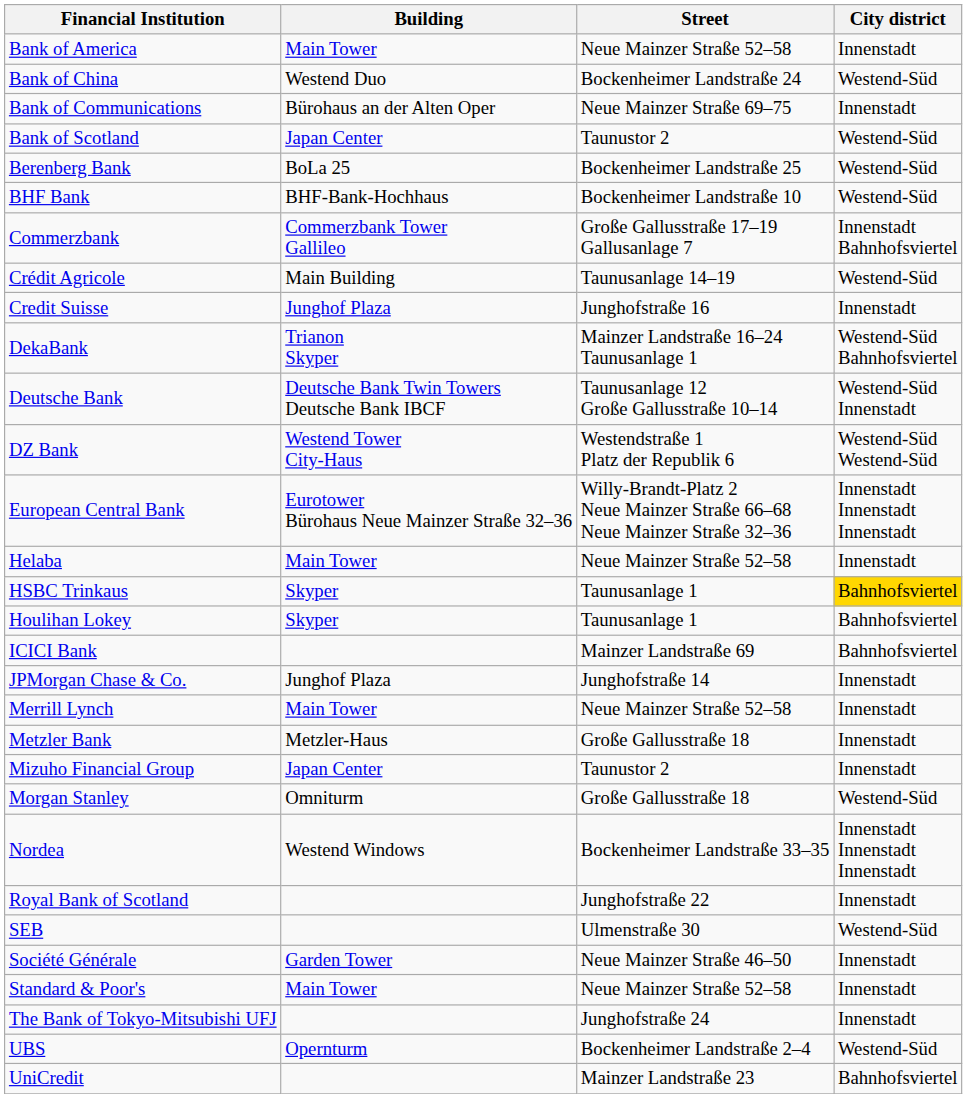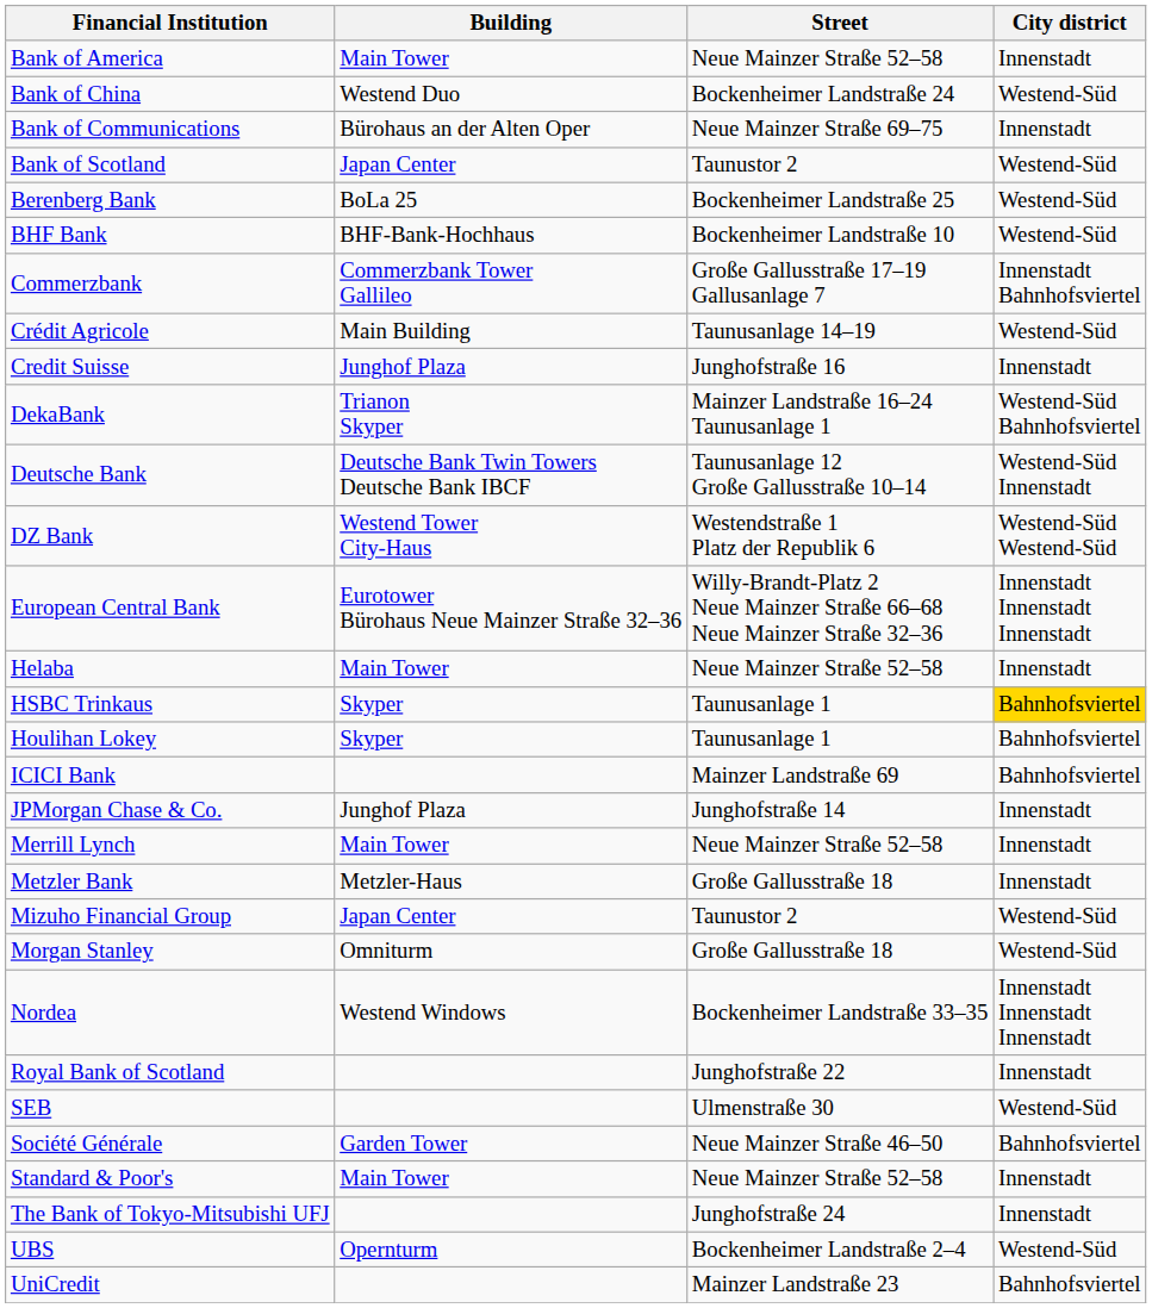Mizuho Financial Group | City district: Innenstadt -> Westend-Süd
Société Générale | City district: Innenstadt -> Bahnhofsviertel
